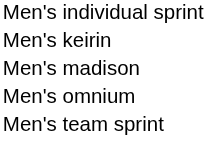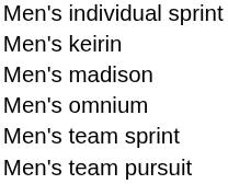+ row: Men's team pursuit
